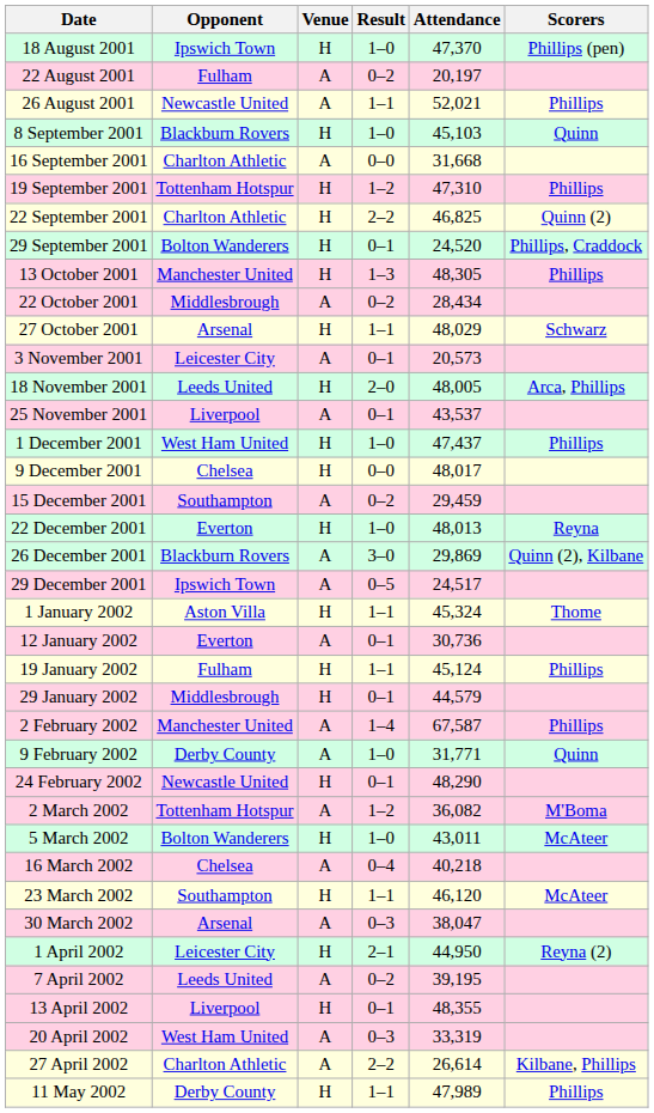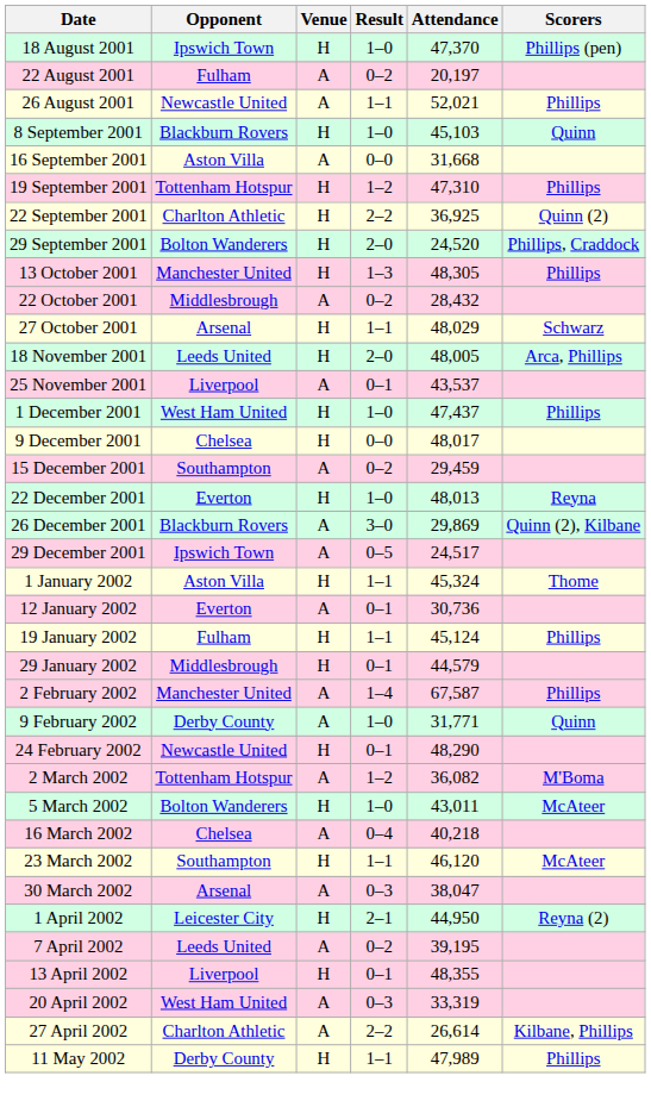16 September 2001 | Opponent: Charlton Athletic -> Aston Villa
22 September 2001 | Attendance: 46,825 -> 36,925
29 September 2001 | Result: 0–1 -> 2–0
22 October 2001 | Attendance: 28,434 -> 28,432
- row: 3 November 2001 | Leicester City | A | 0–1 | 20,573
